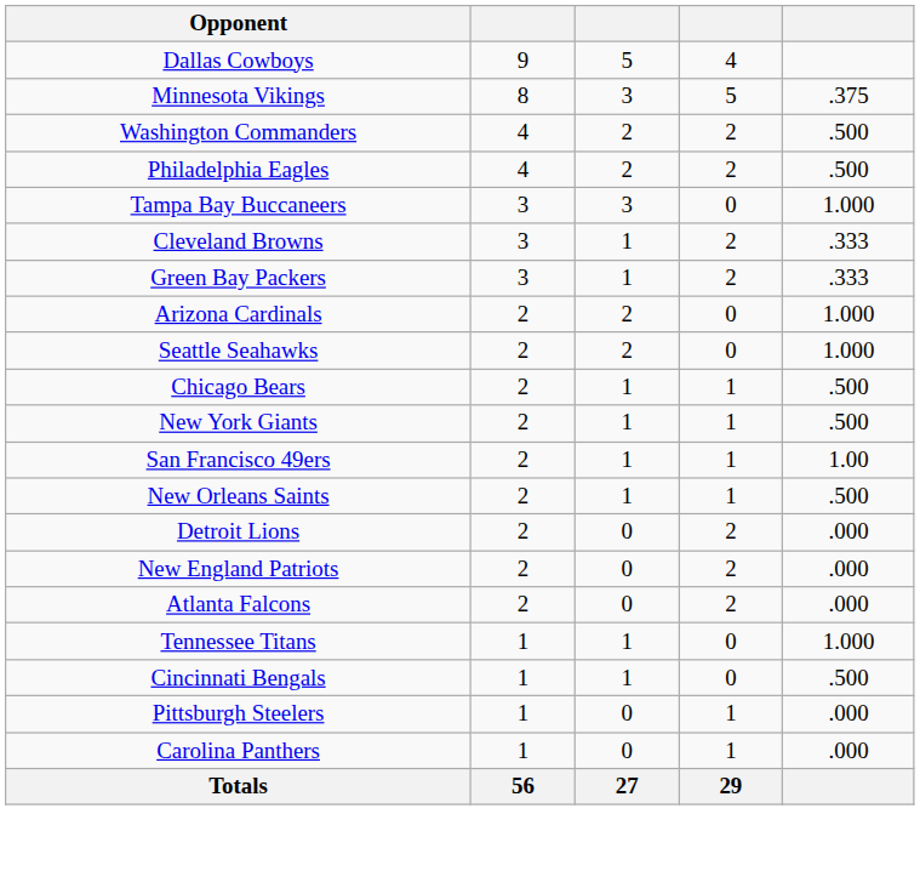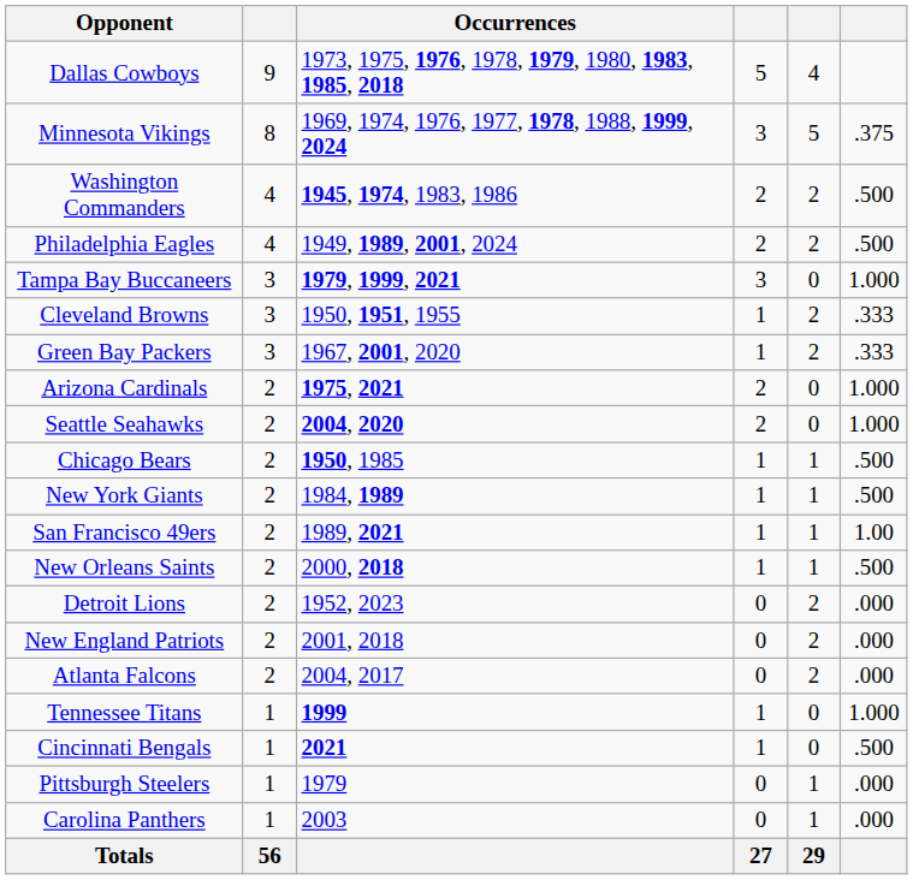+ column: Occurrences | 1973, 1975, 1976, 1978, 1979, 1980, 1983, 1985, 2018 | 1969, 1974, 1976, 1977, 1978, 1988, 1999, 2024 | 1945, 1974, 1983, 1986 | 1949, 1989, 2001, 2024 | 1979, 1999, 2021 | 1950, 1951, 1955 | 1967, 2001, 2020 | 1975, 2021 | 2004, 2020 | 1950, 1985 | 1984, 1989 | 1989, 2021 | 2000, 2018 | 1952, 2023 | 2001, 2018 | 2004, 2017 | 1999 | 2021 | 1979 | 2003
